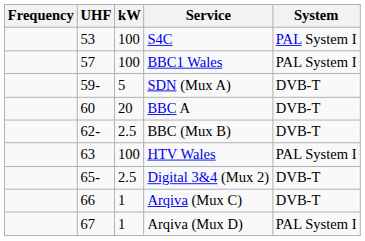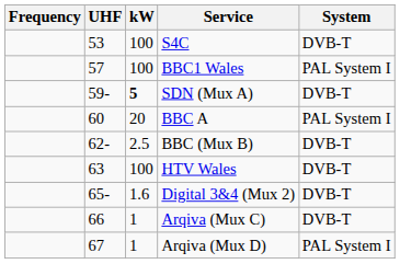S4C | System: PAL System I -> DVB-T
SDN (Mux A) | kW: normal -> bold
BBC A | System: DVB-T -> PAL System I
HTV Wales | System: PAL System I -> DVB-T
Digital 3&4 (Mux 2) | kW: 2.5 -> 1.6
